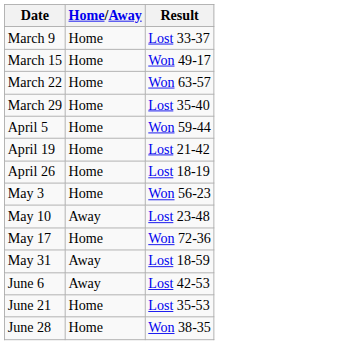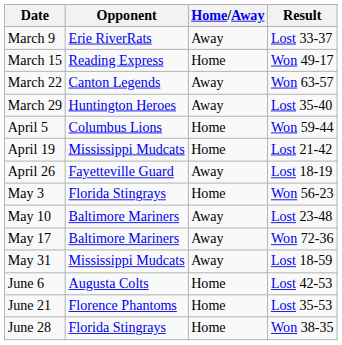+ column: Opponent | Erie RiverRats | Reading Express | Canton Legends | Huntington Heroes | Columbus Lions | Mississippi Mudcats | Fayetteville Guard | Florida Stingrays | Baltimore Mariners | Baltimore Mariners | Mississippi Mudcats | Augusta Colts | Florence Phantoms | Florida Stingrays
March 9 | Home/Away: Home -> Away
March 22 | Home/Away: Home -> Away
March 29 | Home/Away: Home -> Away
April 26 | Home/Away: Home -> Away
May 17 | Home/Away: Home -> Away
June 6 | Home/Away: Away -> Home
